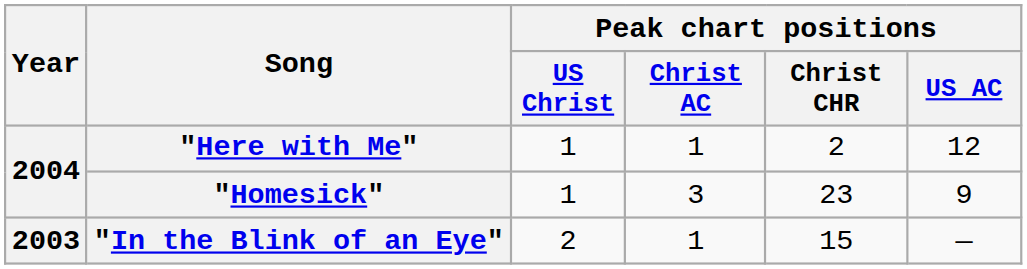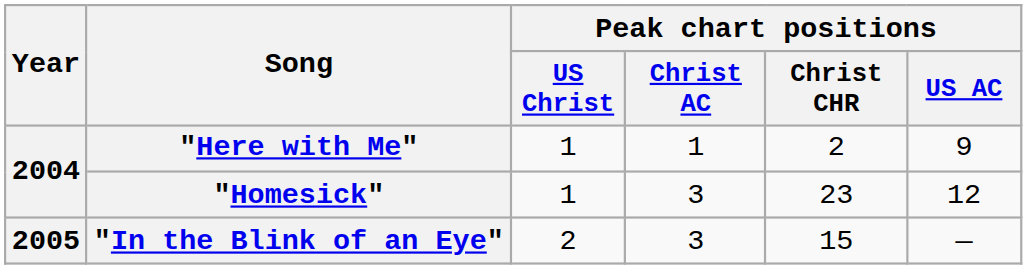"Here with Me" | Peak chart positions / US AC: 12 -> 9
"Homesick" | Peak chart positions / US AC: 9 -> 12
"In the Blink of an Eye" | Year: 2003 -> 2005
"In the Blink of an Eye" | Peak chart positions / Christ AC: 1 -> 3
